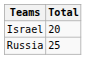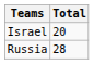Russia | Total: 25 -> 28
